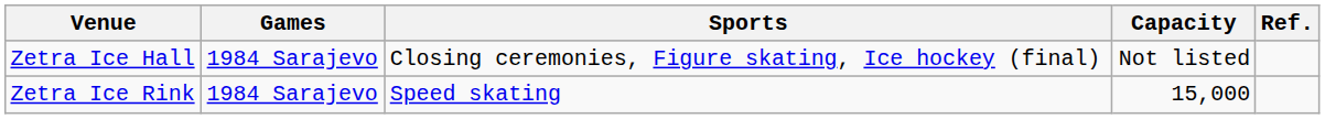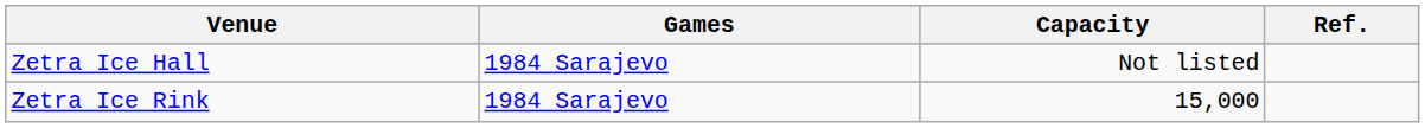- column: Sports | Closing ceremonies, Figure skating, Ice hockey (final) | Speed skating
